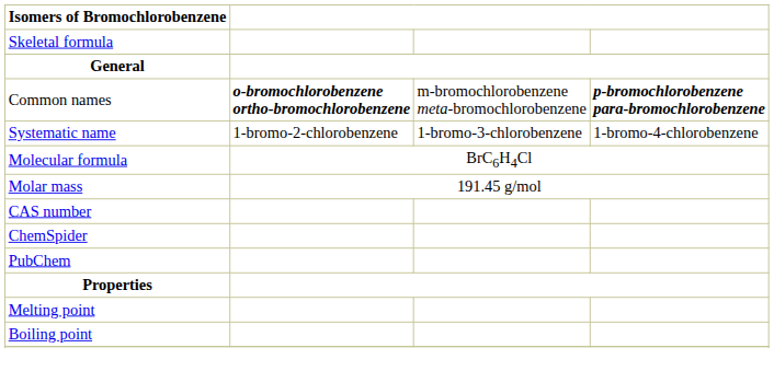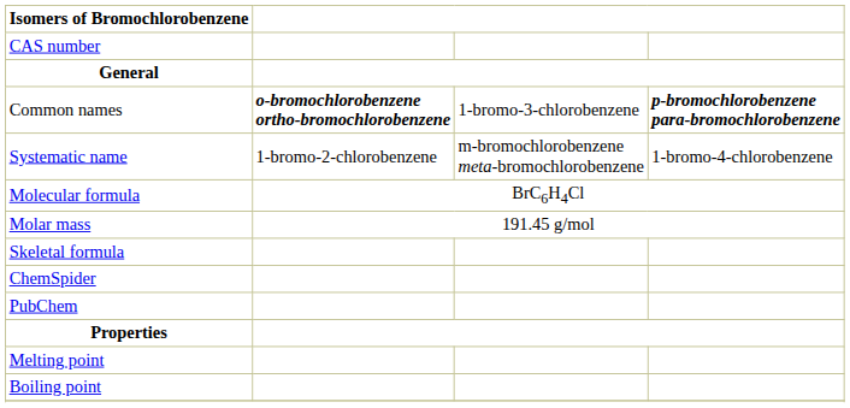rows swapped: Skeletal formula <-> CAS number
Common names | column 3: m-bromochlorobenzene meta-bromochlorobenzene -> 1-bromo-3-chlorobenzene
Systematic name | column 3: 1-bromo-3-chlorobenzene -> m-bromochlorobenzene meta-bromochlorobenzene
